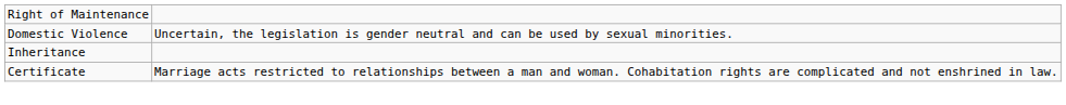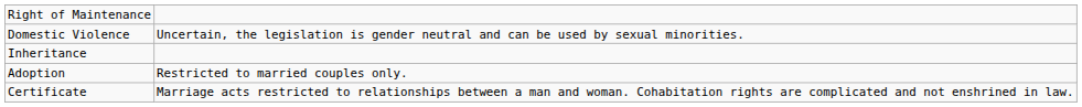+ row: Adoption | Restricted to married couples only.
